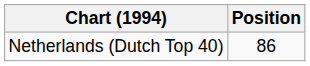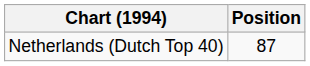Netherlands (Dutch Top 40) | Position: 86 -> 87
